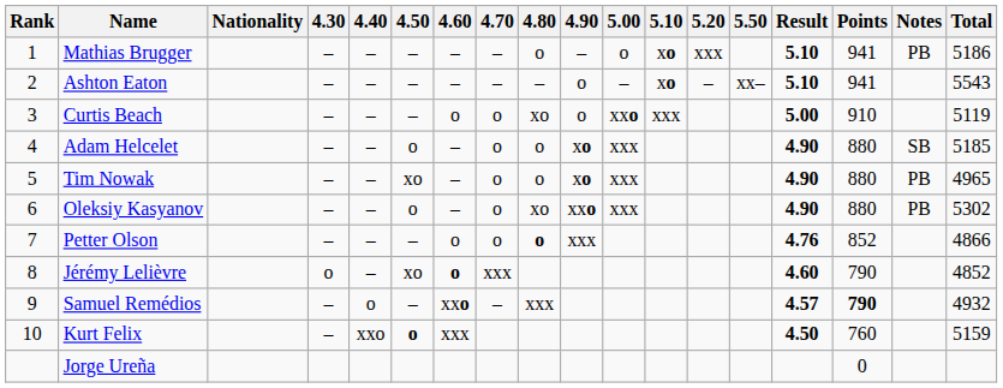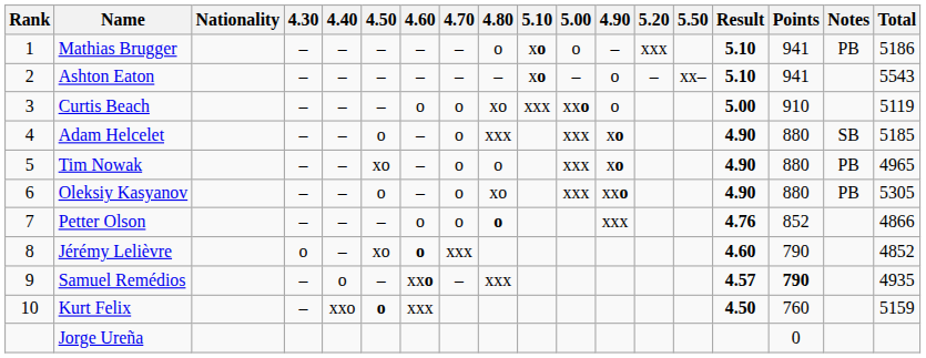columns swapped: 4.90 <-> 5.10
Adam Helcelet | 4.80: o -> xxx
Oleksiy Kasyanov | Total: 5302 -> 5305
Samuel Remédios | Total: 4932 -> 4935
